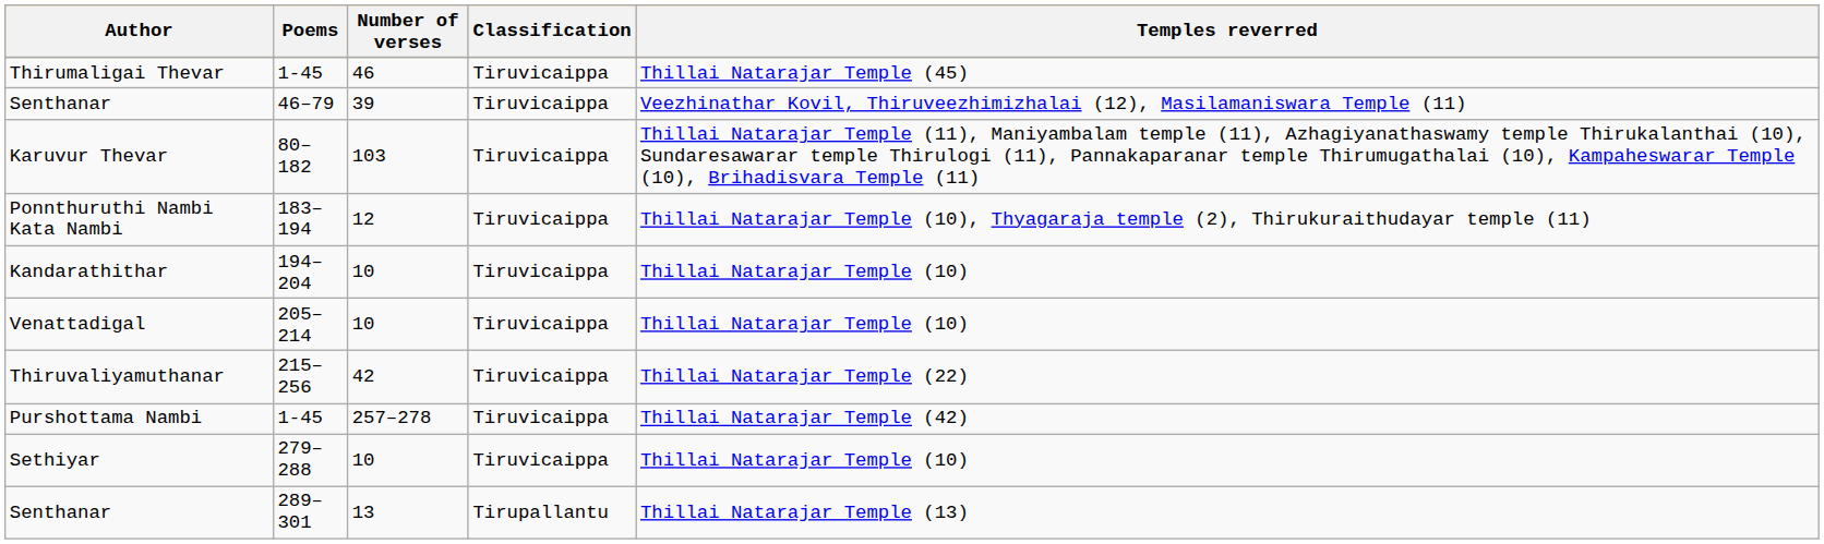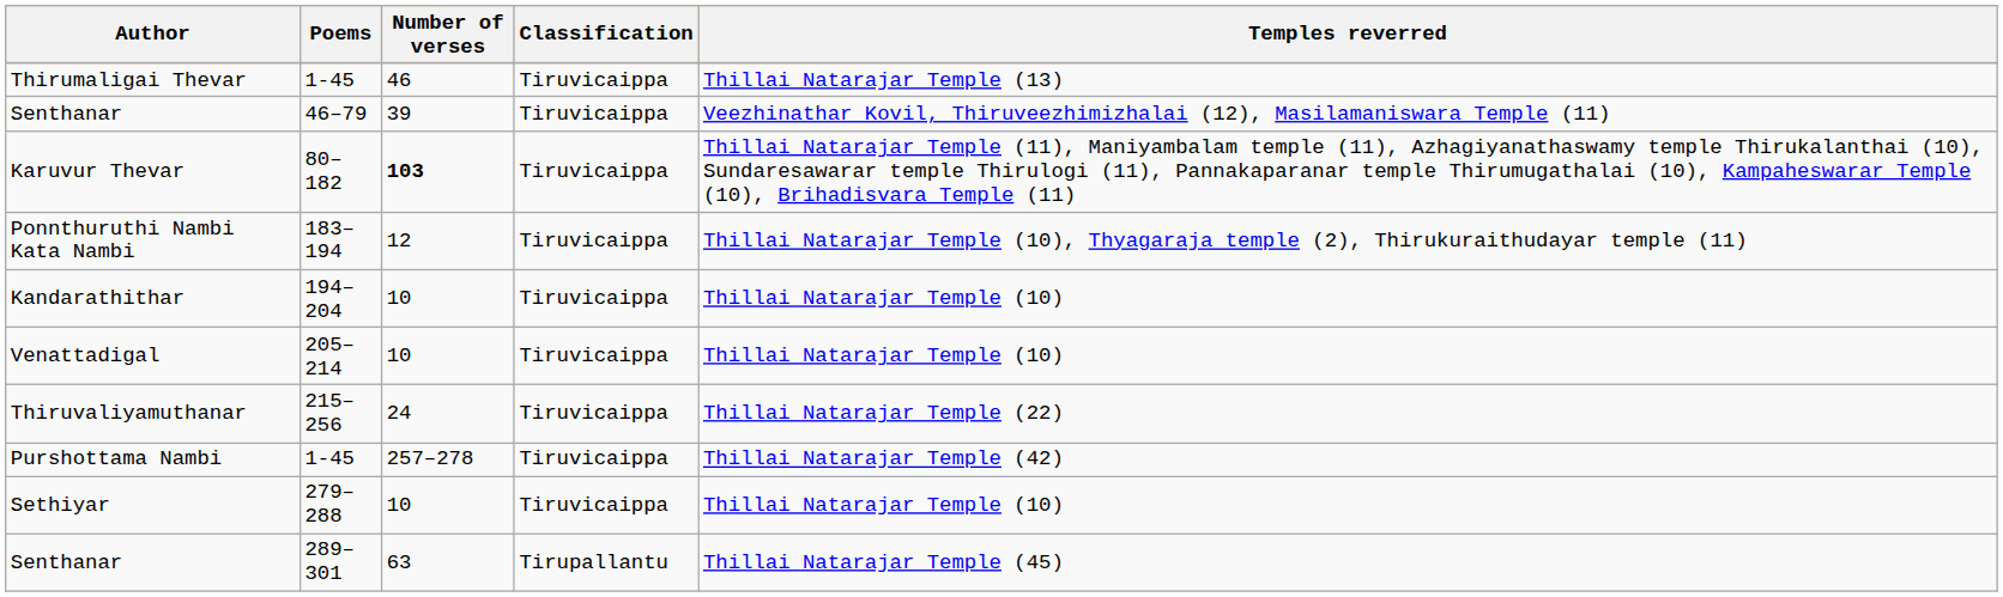Thirumaligai Thevar | Temples reverred: Thillai Natarajar Temple (45) -> Thillai Natarajar Temple (13)
Karuvur Thevar | Number of verses: normal -> bold
Thiruvaliyamuthanar | Number of verses: 42 -> 24
Senthanar / 289–301 | Number of verses: 13 -> 63
Senthanar / 289–301 | Temples reverred: Thillai Natarajar Temple (13) -> Thillai Natarajar Temple (45)
